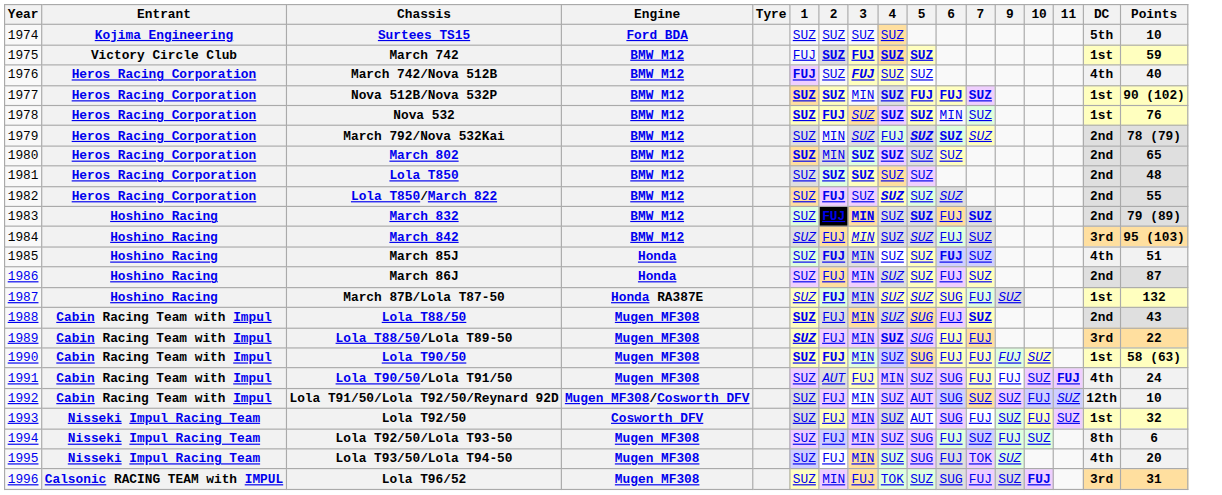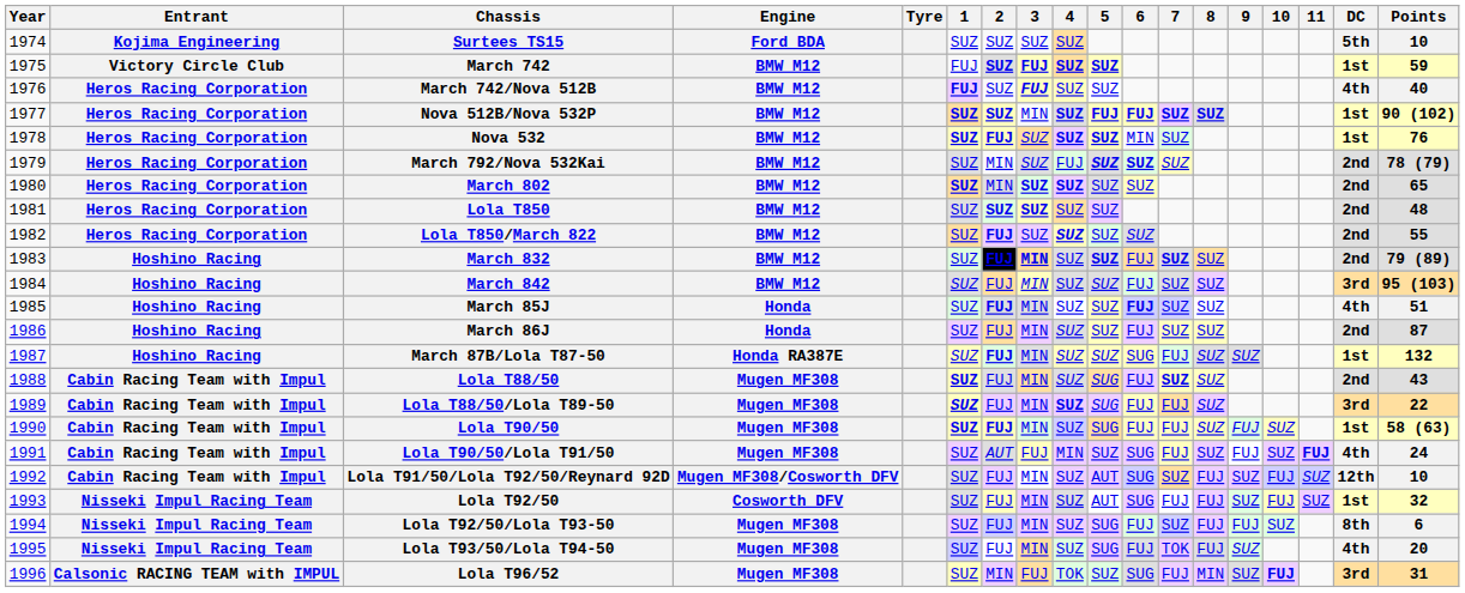+ column: 8 | SUZ | SUZ | SUZ | SUZ | SUZ | SUZ | SUZ | SUZ | SUZ | SUZ | FUJ | FUJ | FUJ | FUJ | MIN
